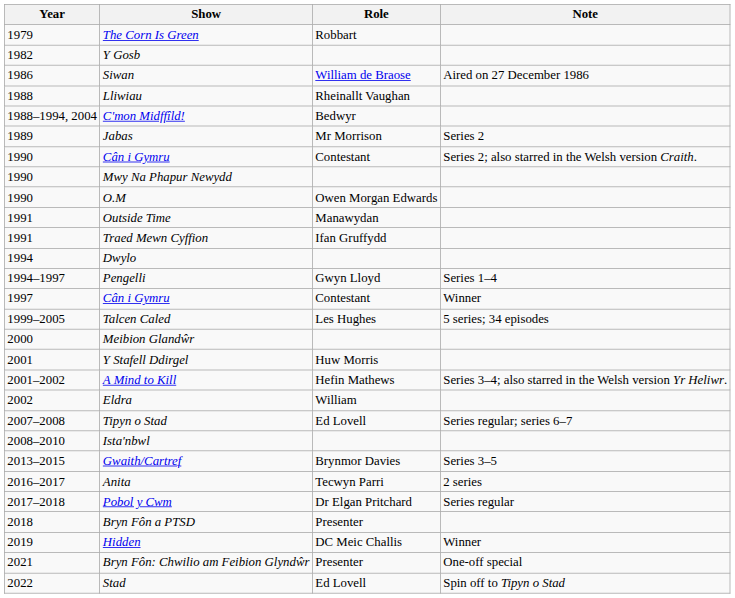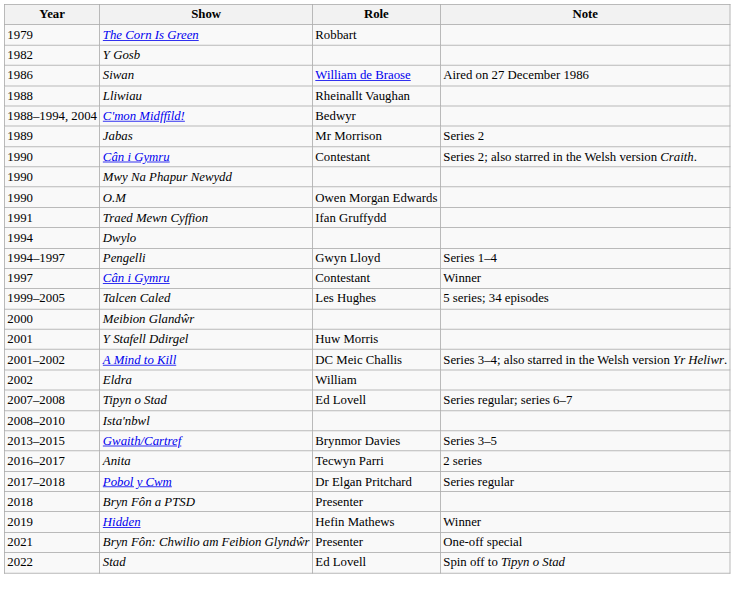- row: 1991 | Outside Time | Manawydan
A Mind to Kill | Role: Hefin Mathews -> DC Meic Challis
Hidden | Role: DC Meic Challis -> Hefin Mathews
